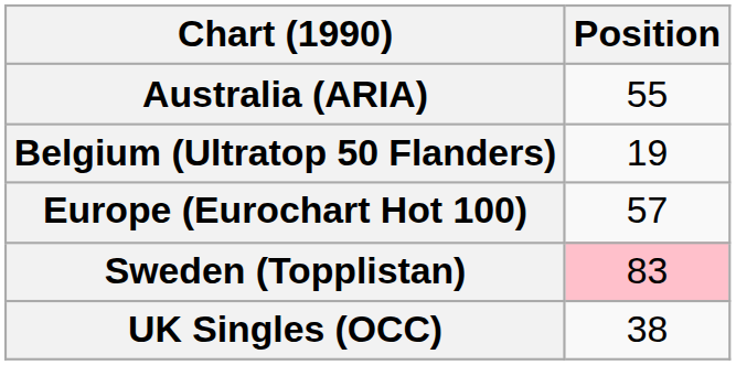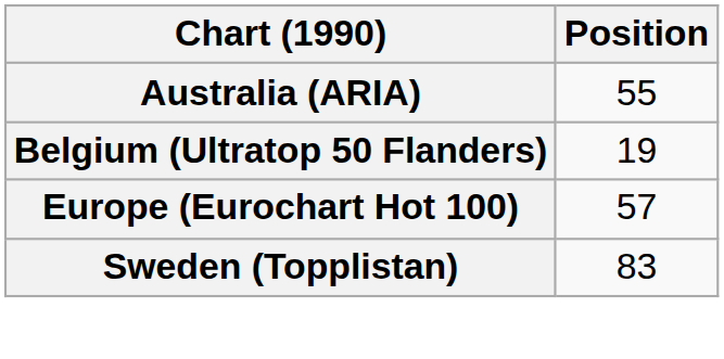Sweden (Topplistan) | Position: pink background -> no background
- row: UK Singles (OCC) | 38
